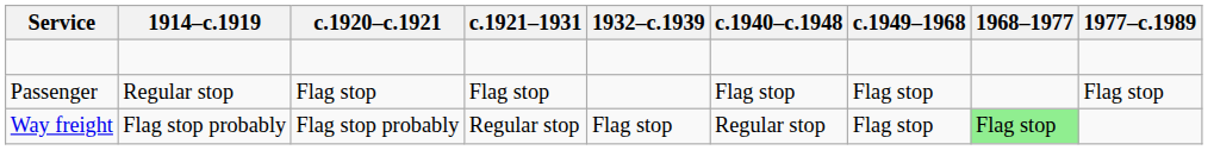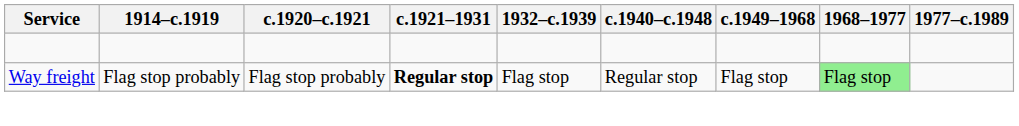- row: Passenger | Regular stop | Flag stop | Flag stop | Flag stop | Flag stop | Flag stop
Way freight | c.1921–1931: normal -> bold
